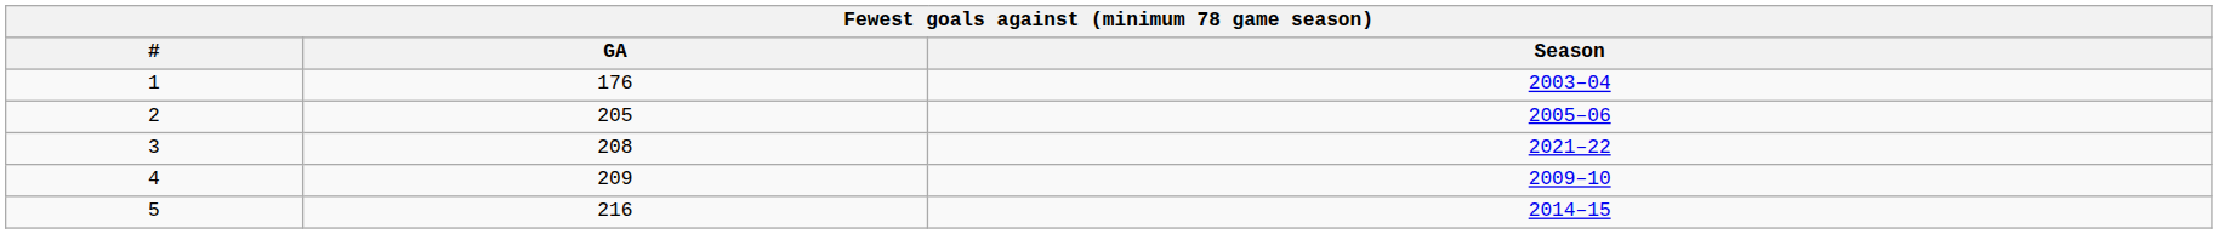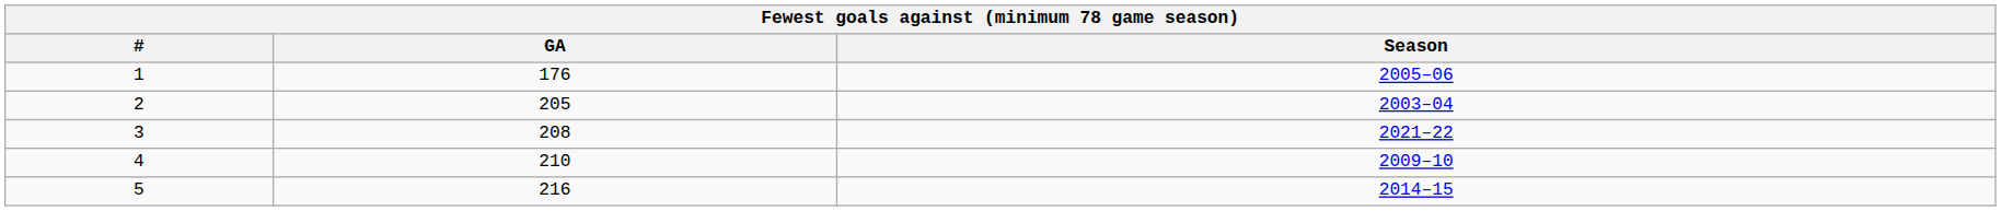1 | Season: 2003–04 -> 2005–06
2 | Season: 2005–06 -> 2003–04
4 | GA: 209 -> 210
